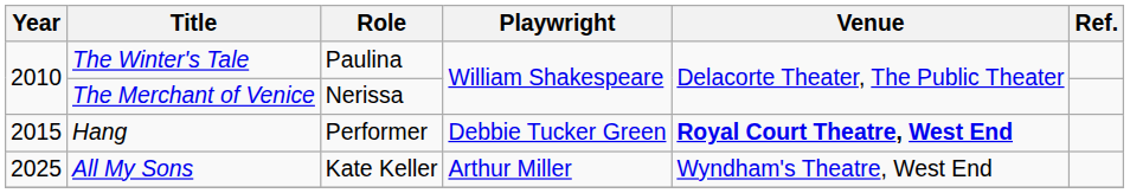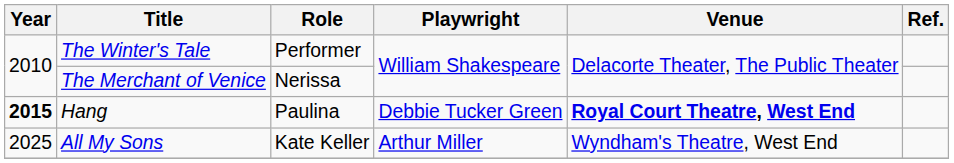The Winter's Tale | Role: Paulina -> Performer
Hang | Year: normal -> bold
Hang | Role: Performer -> Paulina
